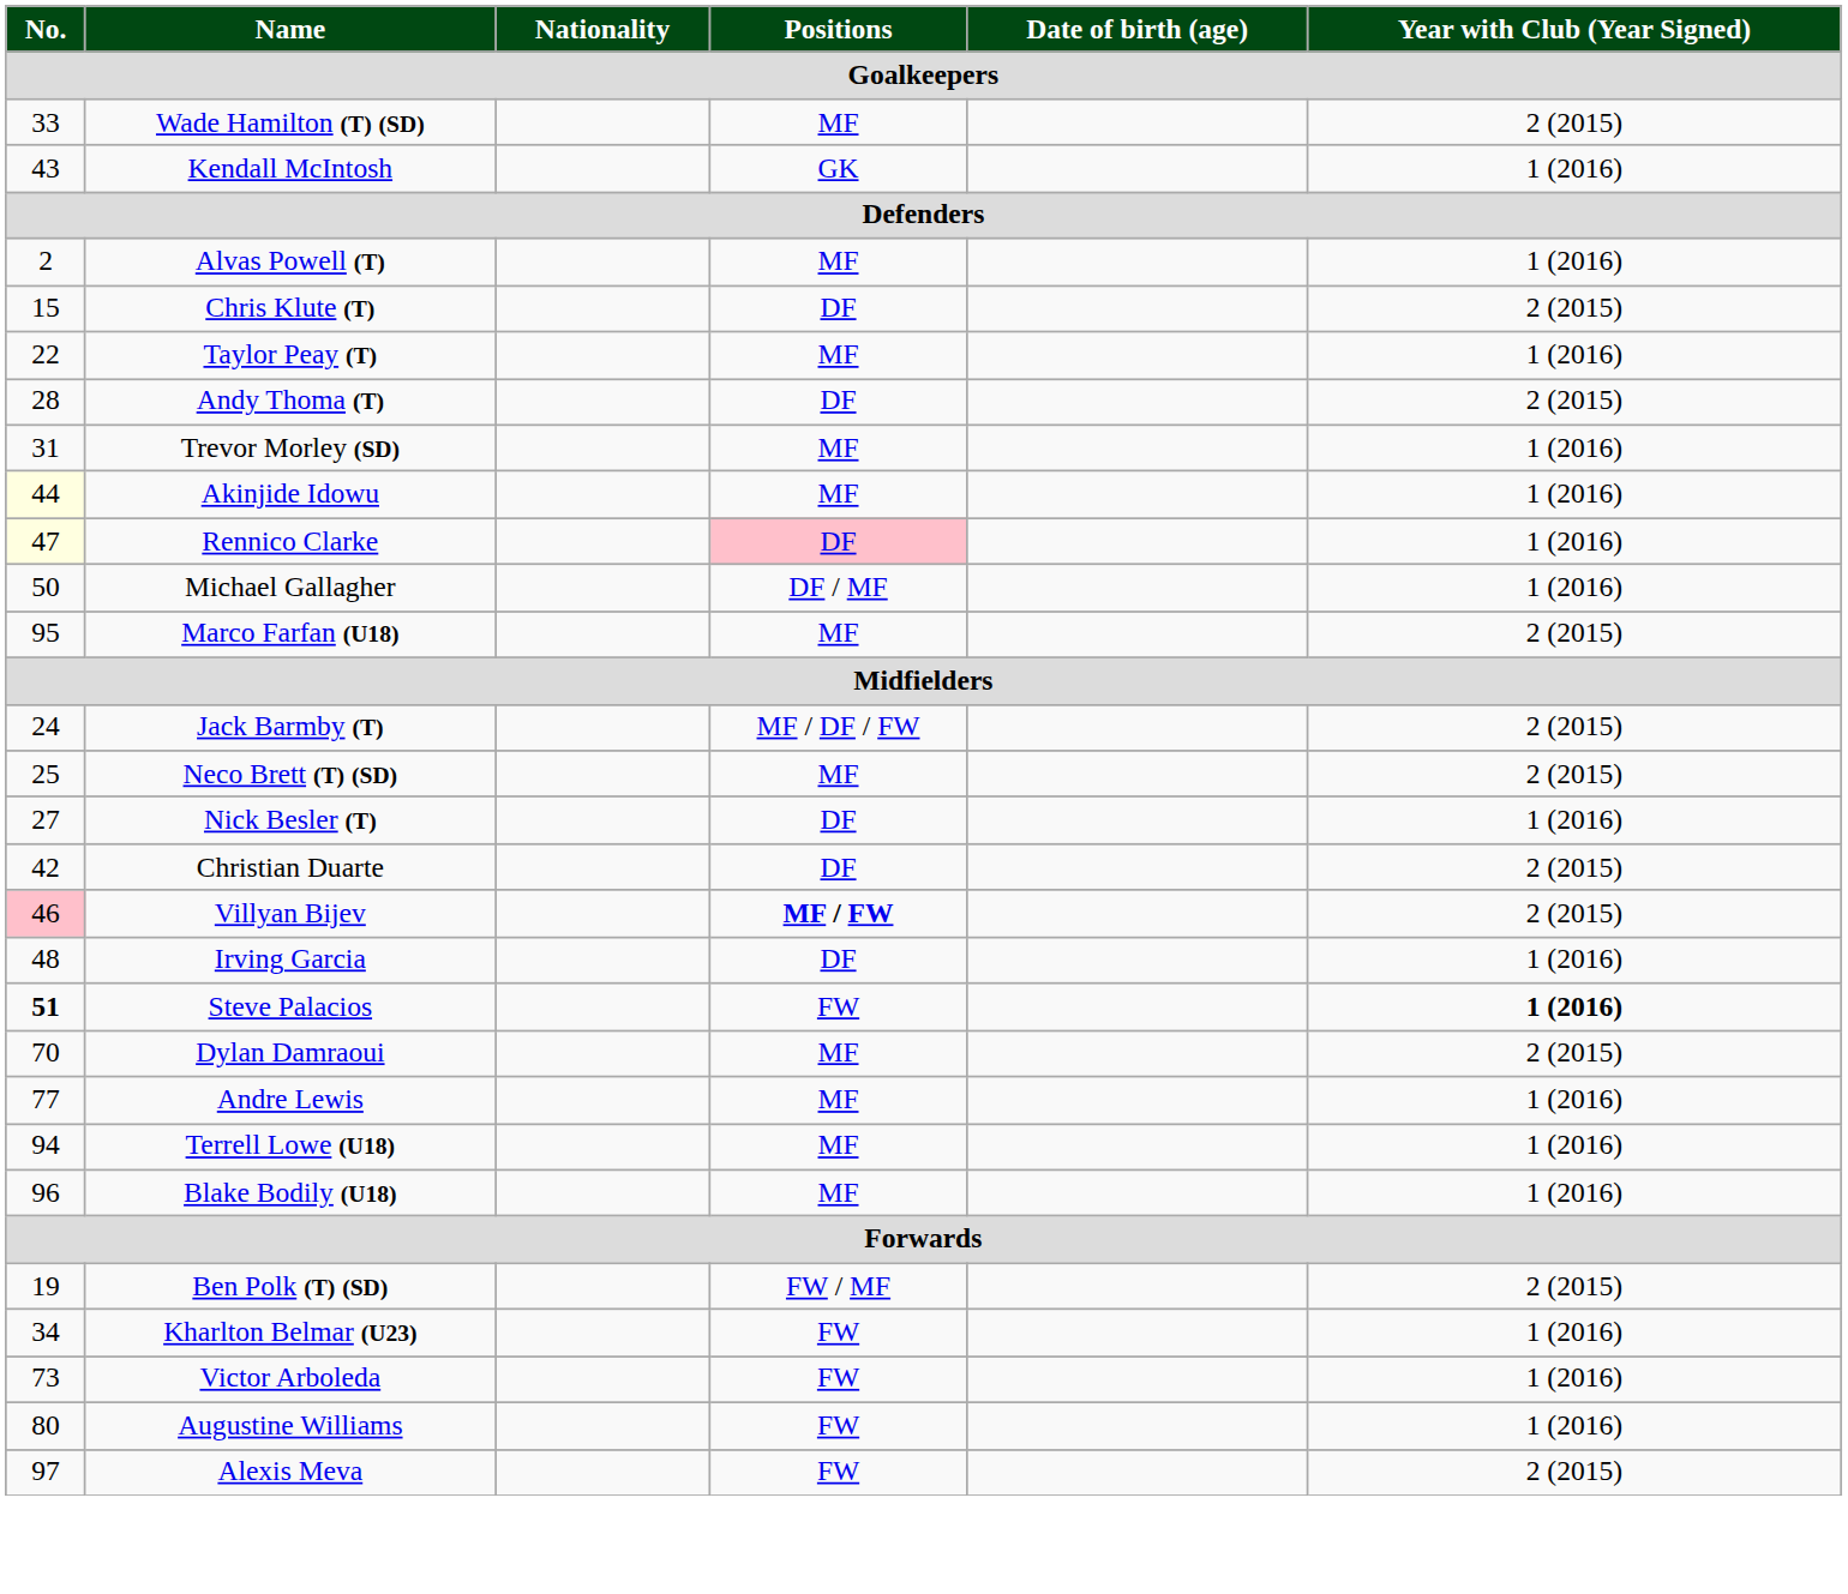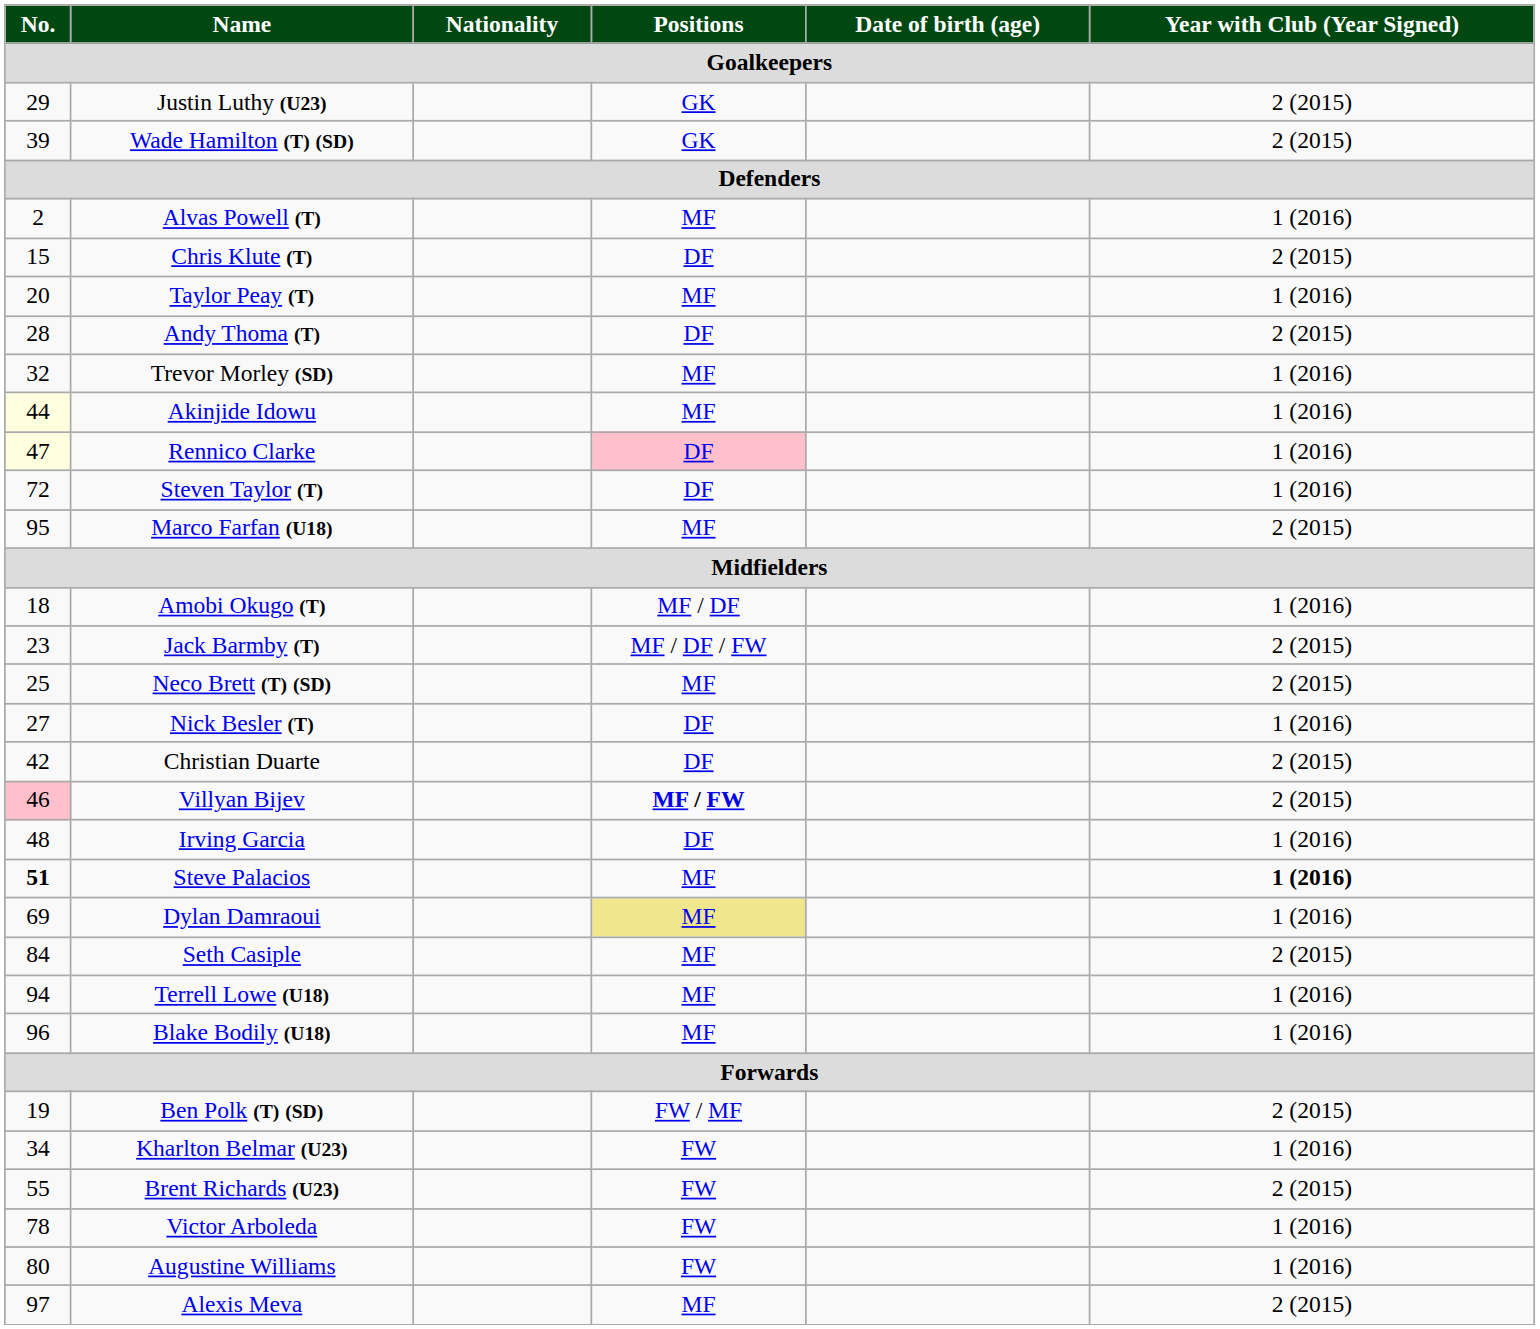+ row: 29 | Justin Luthy (U23) | GK | 2 (2015)
Wade Hamilton (T) (SD) | No.: 33 -> 39
Wade Hamilton (T) (SD) | Positions: MF -> GK
- row: 43 | Kendall McIntosh | GK | 1 (2016)
Taylor Peay (T) | No.: 22 -> 20
Trevor Morley (SD) | No.: 31 -> 32
- row: 50 | Michael Gallagher | DF / MF | 1 (2016)
+ row: 72 | Steven Taylor (T) | DF | 1 (2016)
+ row: 18 | Amobi Okugo (T) | MF / DF | 1 (2016)
Jack Barmby (T) | No.: 24 -> 23
Steve Palacios | Positions: FW -> MF
Dylan Damraoui | No.: 70 -> 69
Dylan Damraoui | Positions: no background -> khaki background
Dylan Damraoui | Year with Club (Year Signed): 2 (2015) -> 1 (2016)
- row: 77 | Andre Lewis | MF | 1 (2016)
+ row: 84 | Seth Casiple | MF | 2 (2015)
+ row: 55 | Brent Richards (U23) | FW | 2 (2015)
Victor Arboleda | No.: 73 -> 78
Alexis Meva | Positions: FW -> MF
